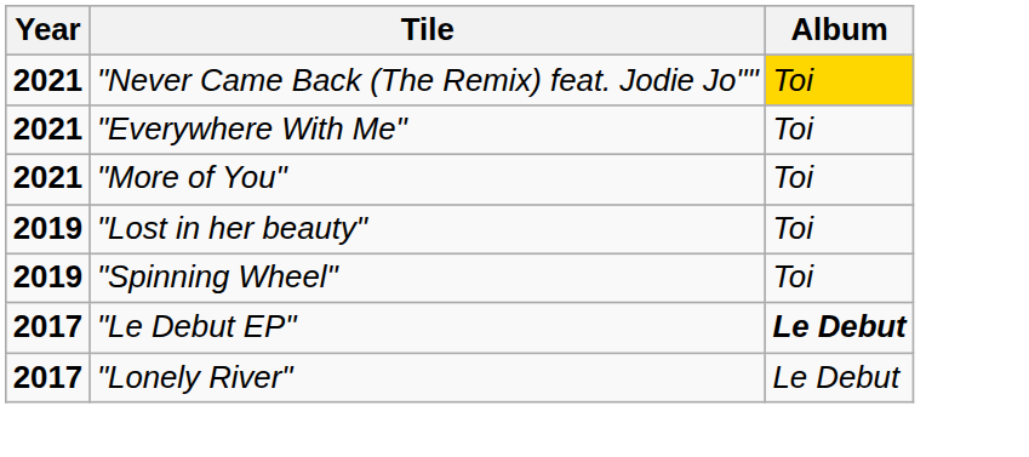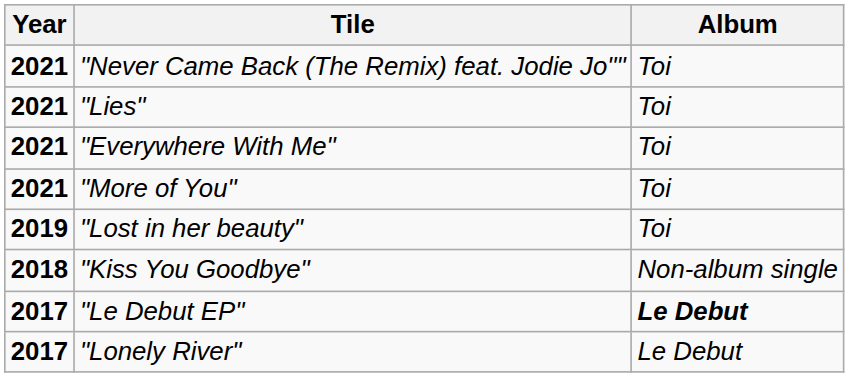"Never Came Back (The Remix) feat. Jodie Jo"" | Album: gold background -> no background
+ row: 2021 | "Lies" | Toi
- row: 2019 | "Spinning Wheel" | Toi
+ row: 2018 | "Kiss You Goodbye" | Non-album single
